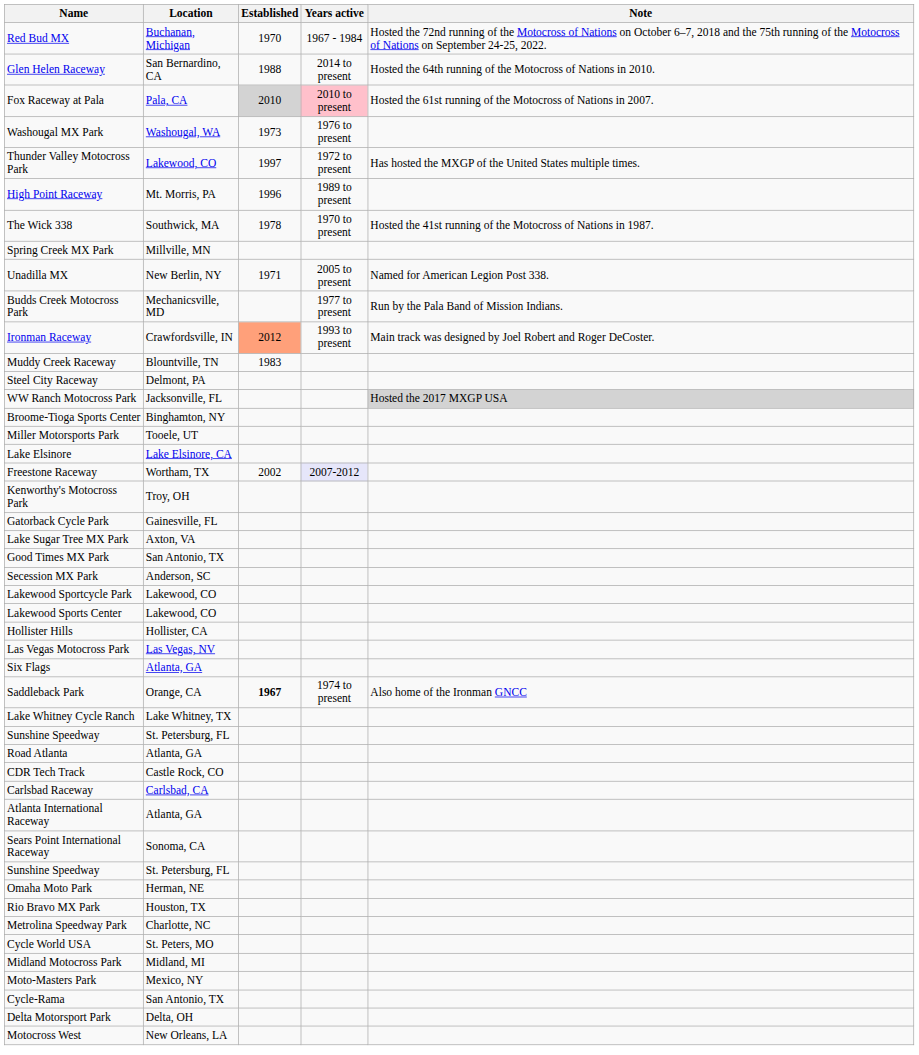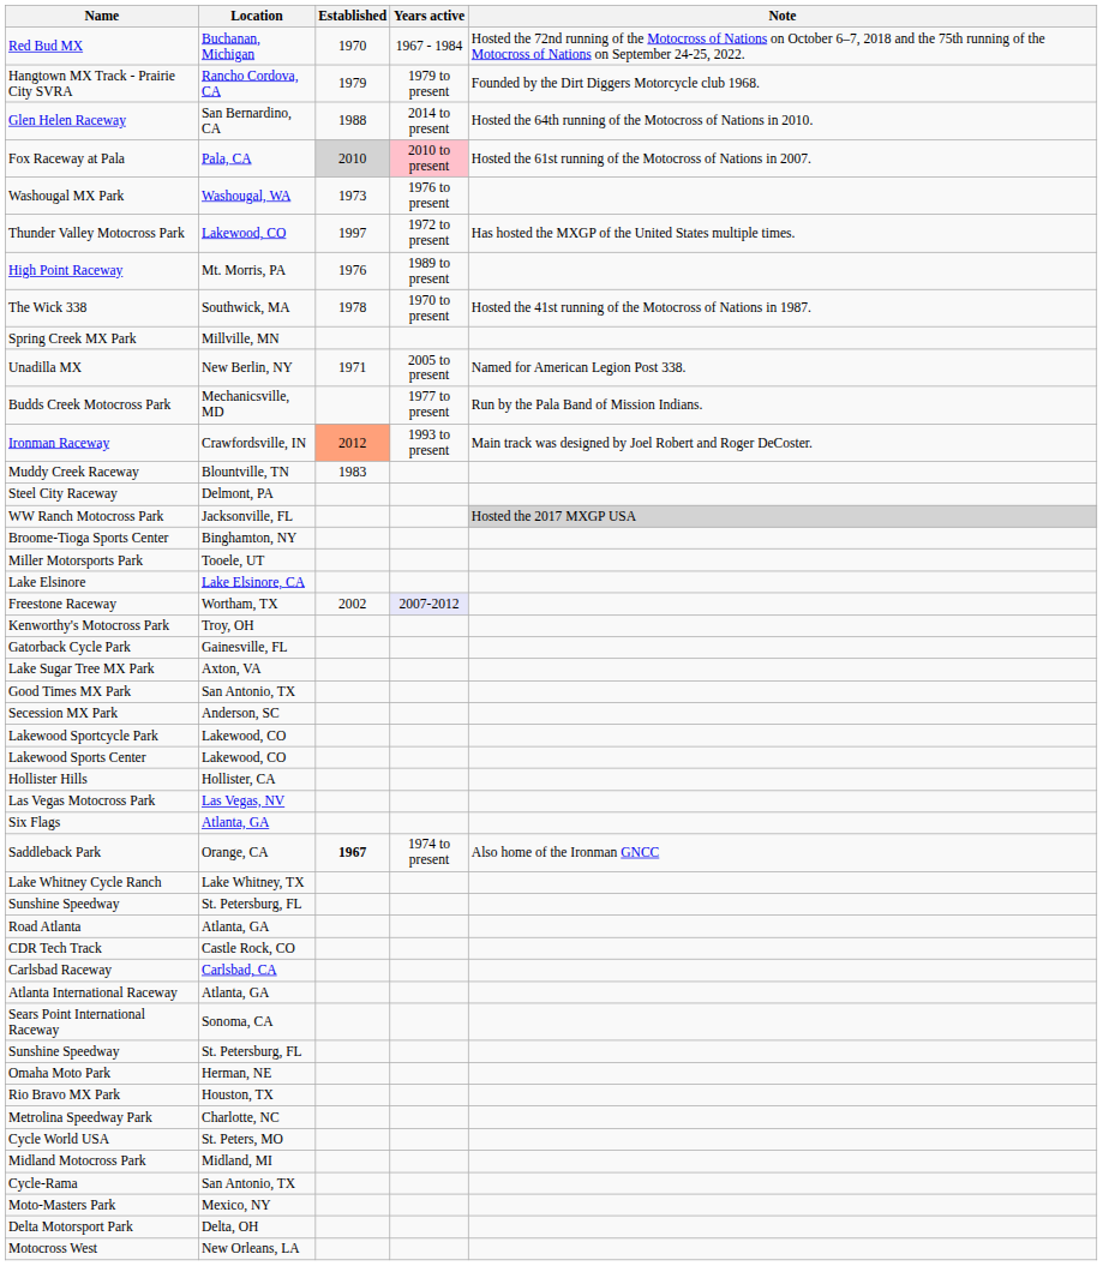+ row: Hangtown MX Track - Prairie City SVRA | Rancho Cordova, CA | 1979 | 1979 to present | Founded by the Dirt Diggers Motorcycle club 1968.
High Point Raceway | Established: 1996 -> 1976
rows swapped: Cycle-Rama <-> Moto-Masters Park
